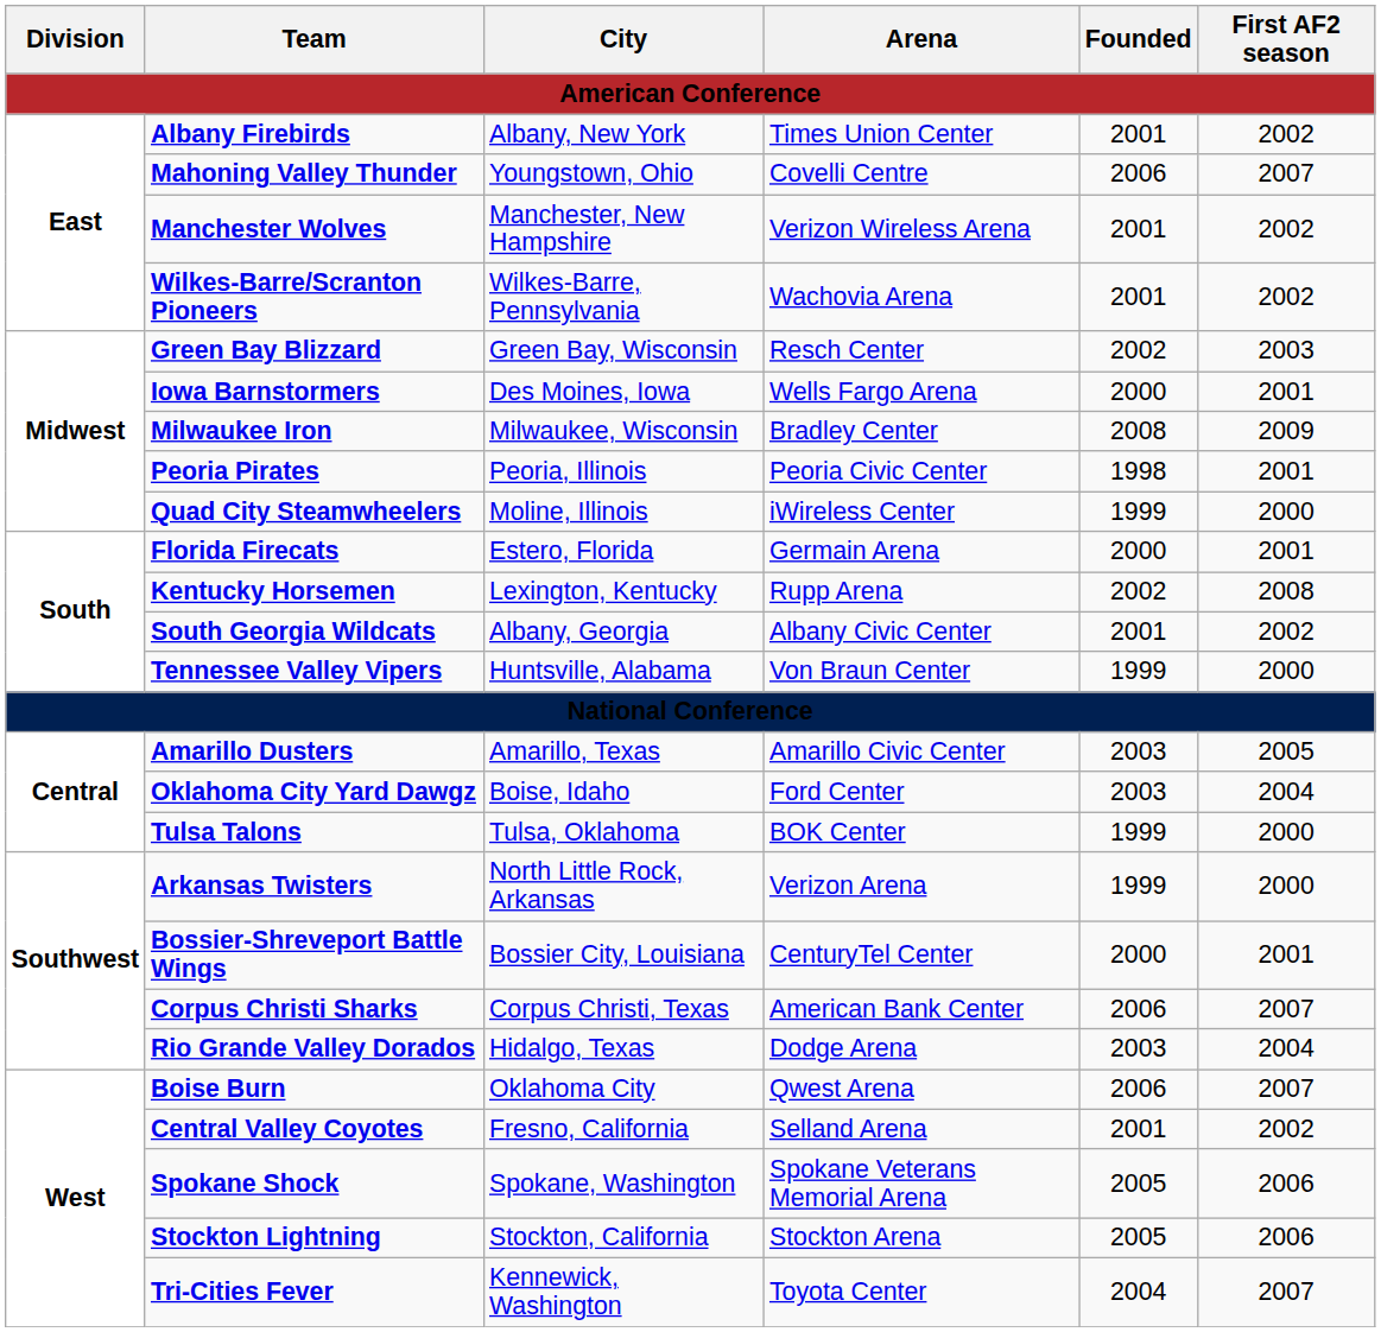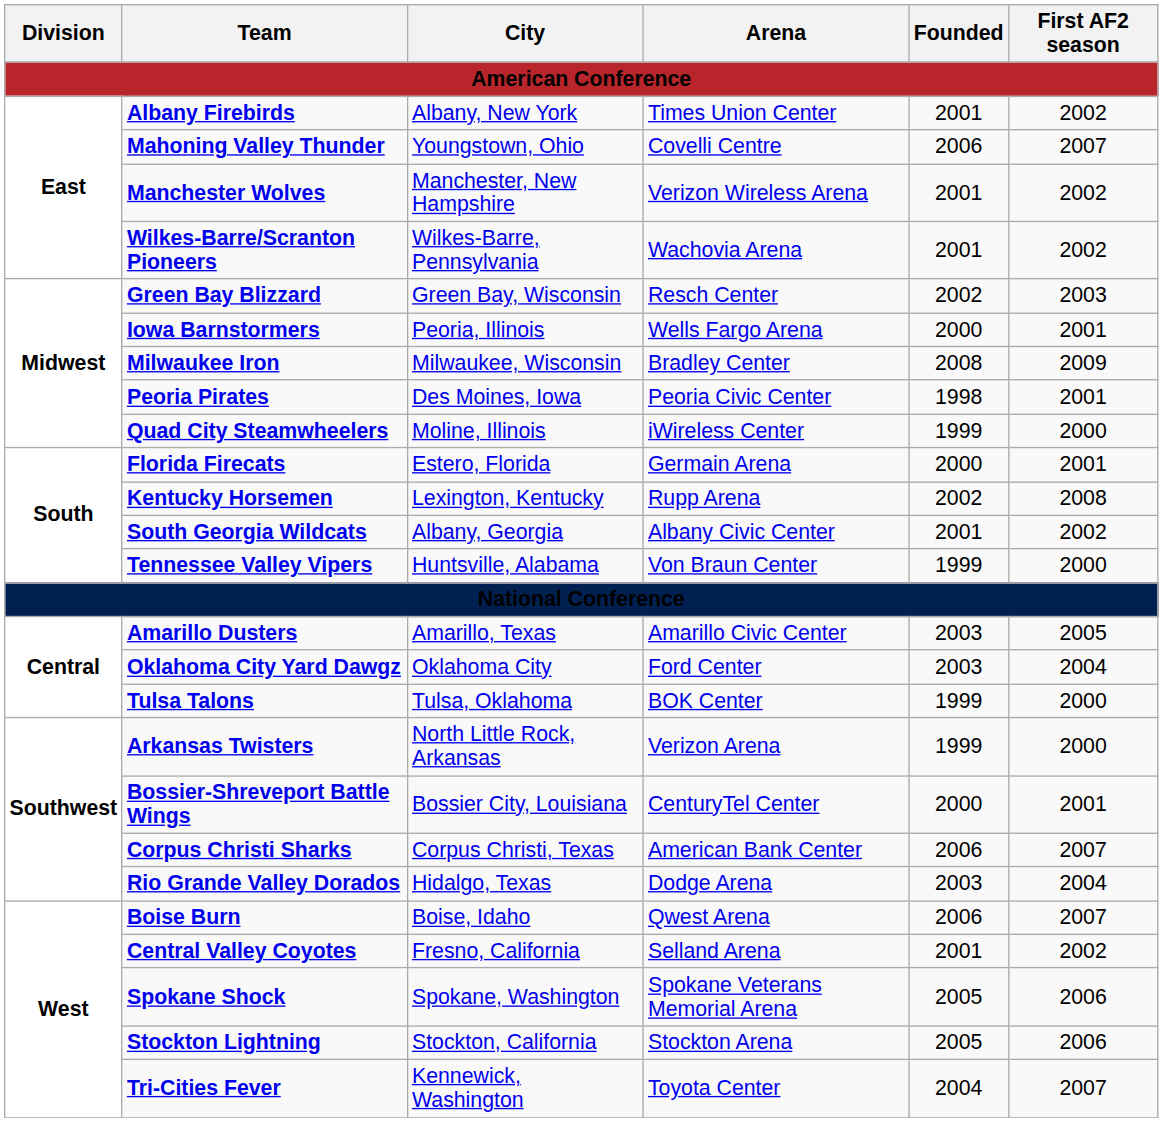Iowa Barnstormers | City: Des Moines, Iowa -> Peoria, Illinois
Peoria Pirates | City: Peoria, Illinois -> Des Moines, Iowa
Oklahoma City Yard Dawgz | City: Boise, Idaho -> Oklahoma City
Boise Burn | City: Oklahoma City -> Boise, Idaho
